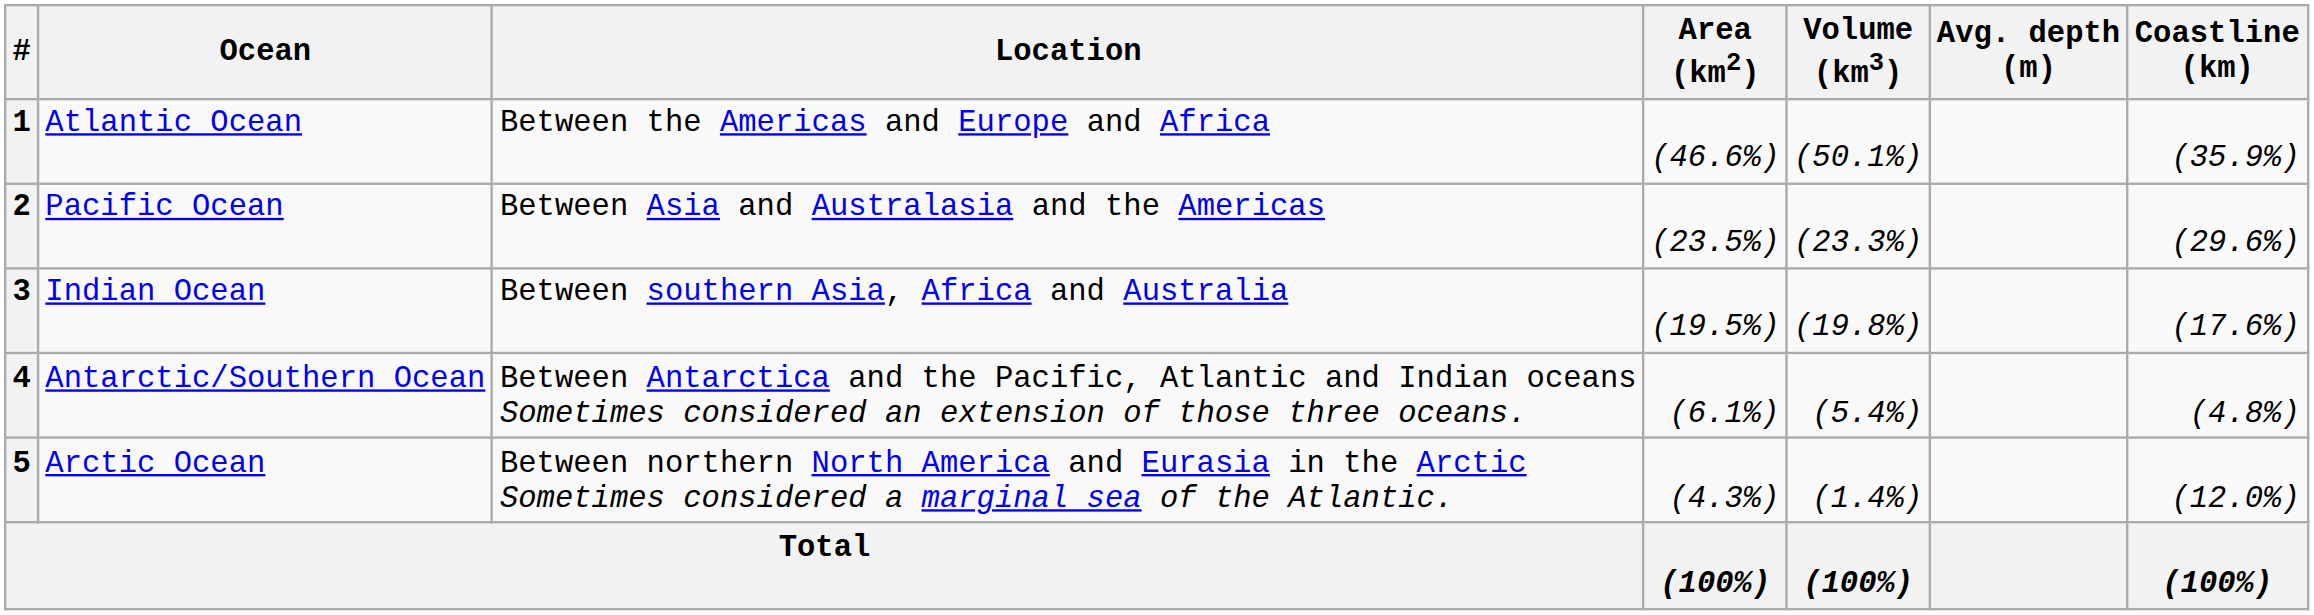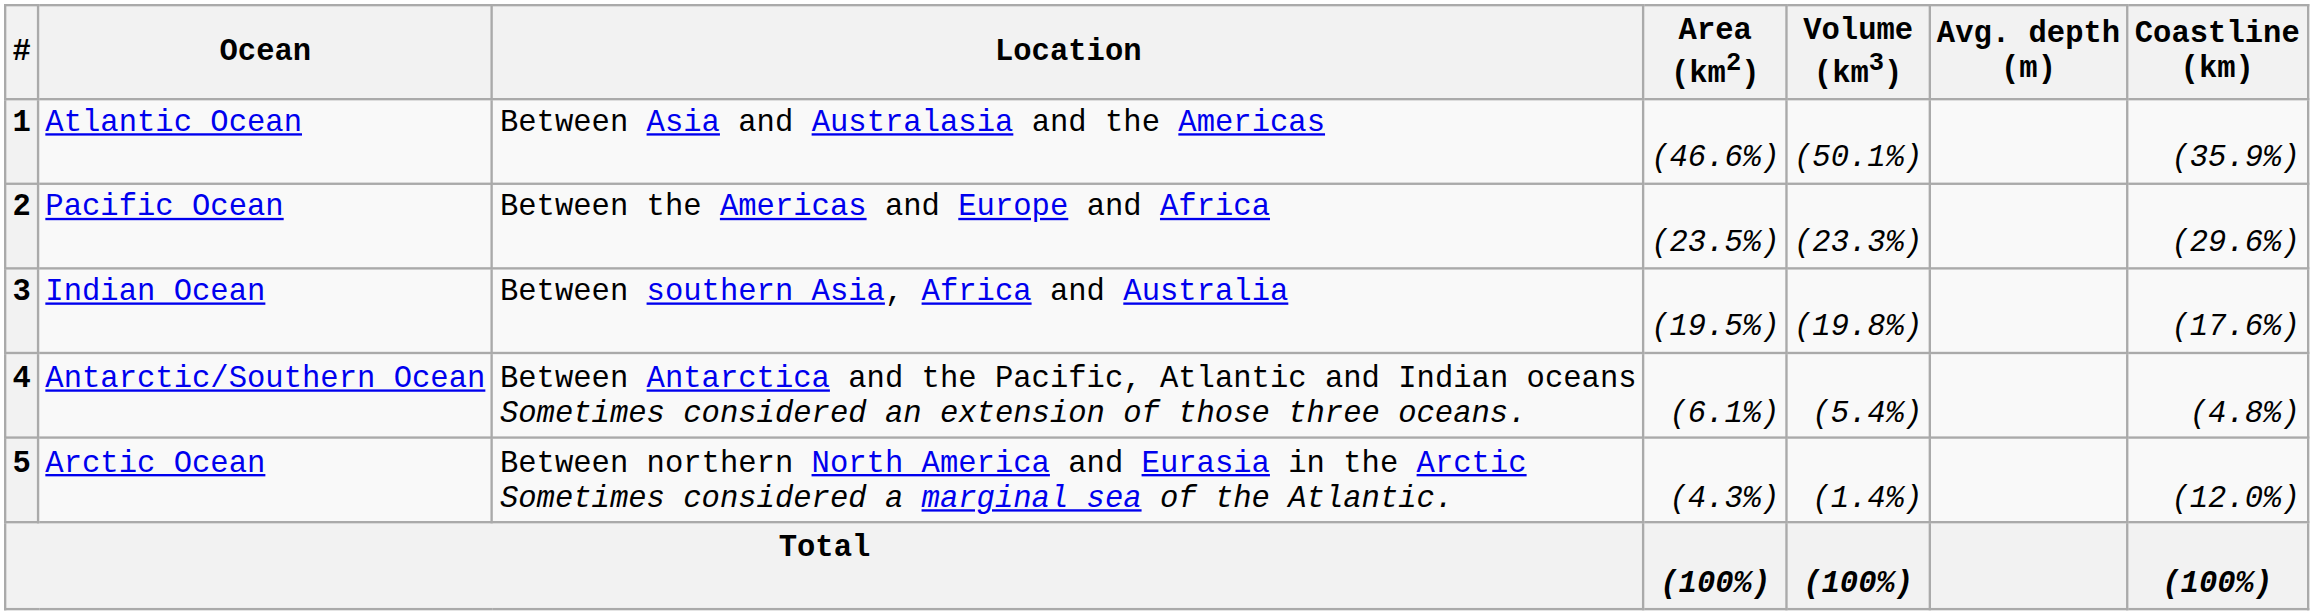1 | Location: Between the Americas and Europe and Africa -> Between Asia and Australasia and the Americas
2 | Location: Between Asia and Australasia and the Americas -> Between the Americas and Europe and Africa
